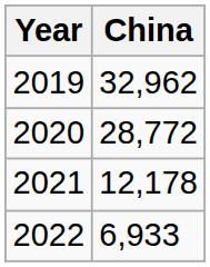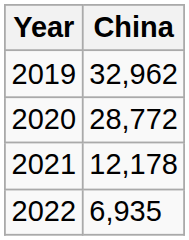2022 | China: 6,933 -> 6,935
